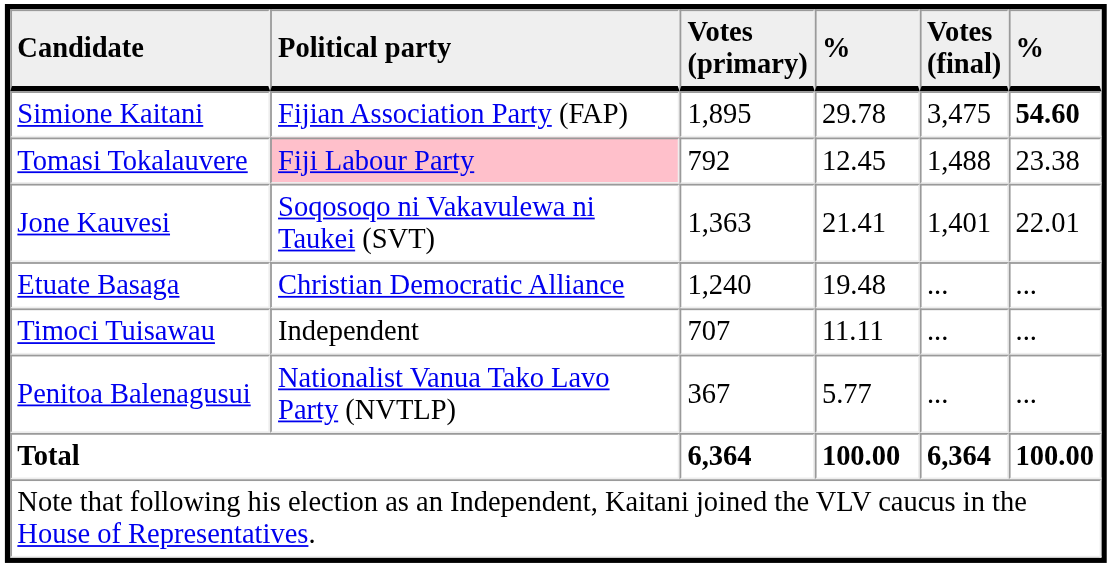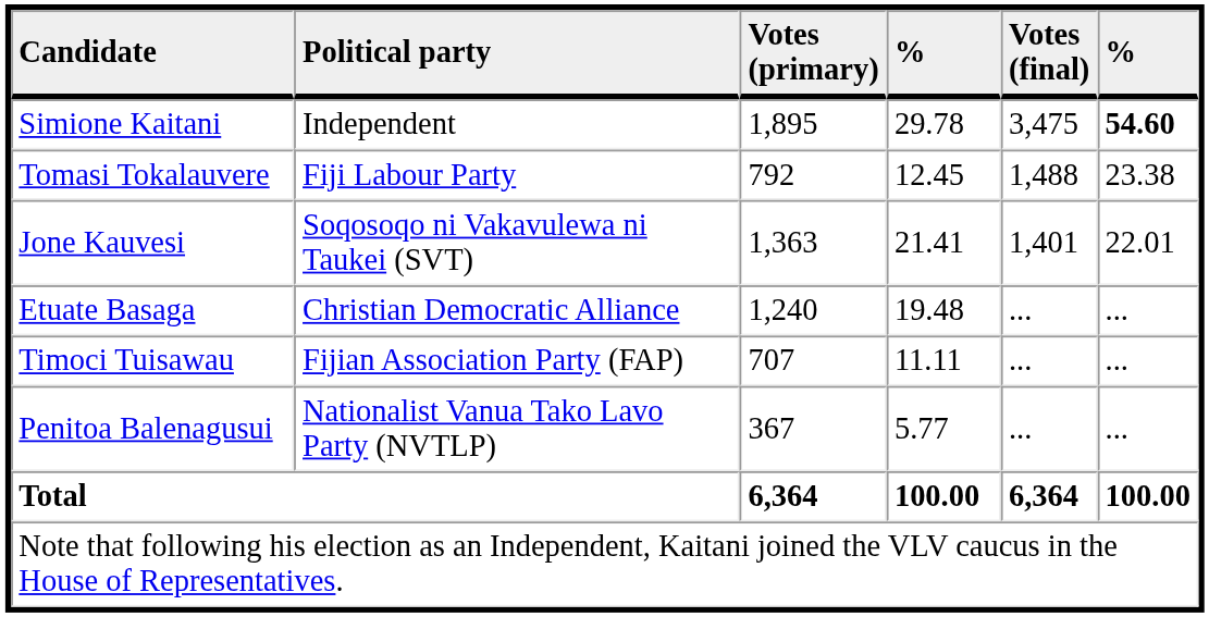Simione Kaitani | Political party: Fijian Association Party (FAP) -> Independent
Tomasi Tokalauvere | Political party: pink background -> no background
Timoci Tuisawau | Political party: Independent -> Fijian Association Party (FAP)
